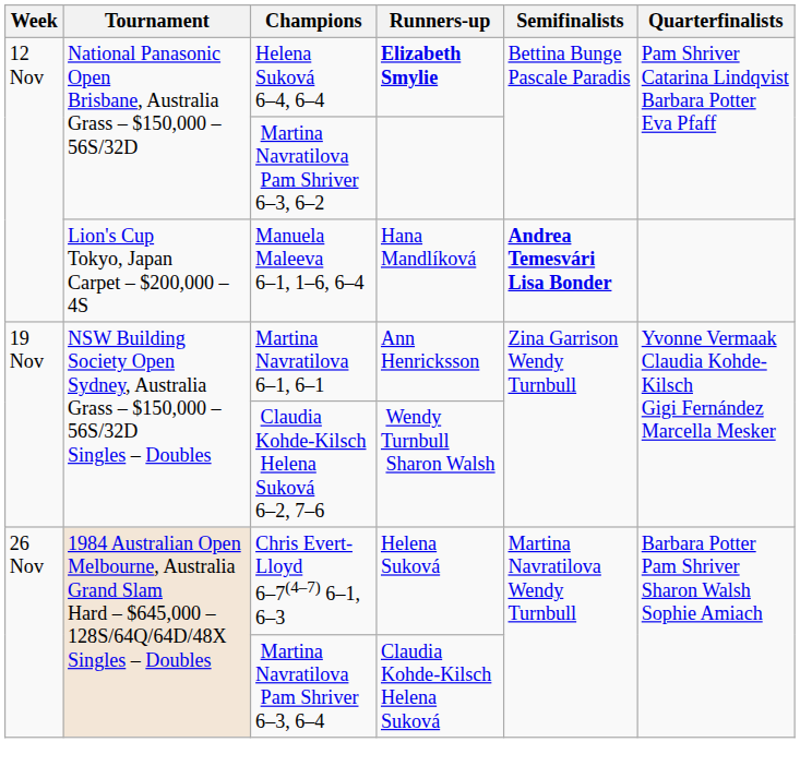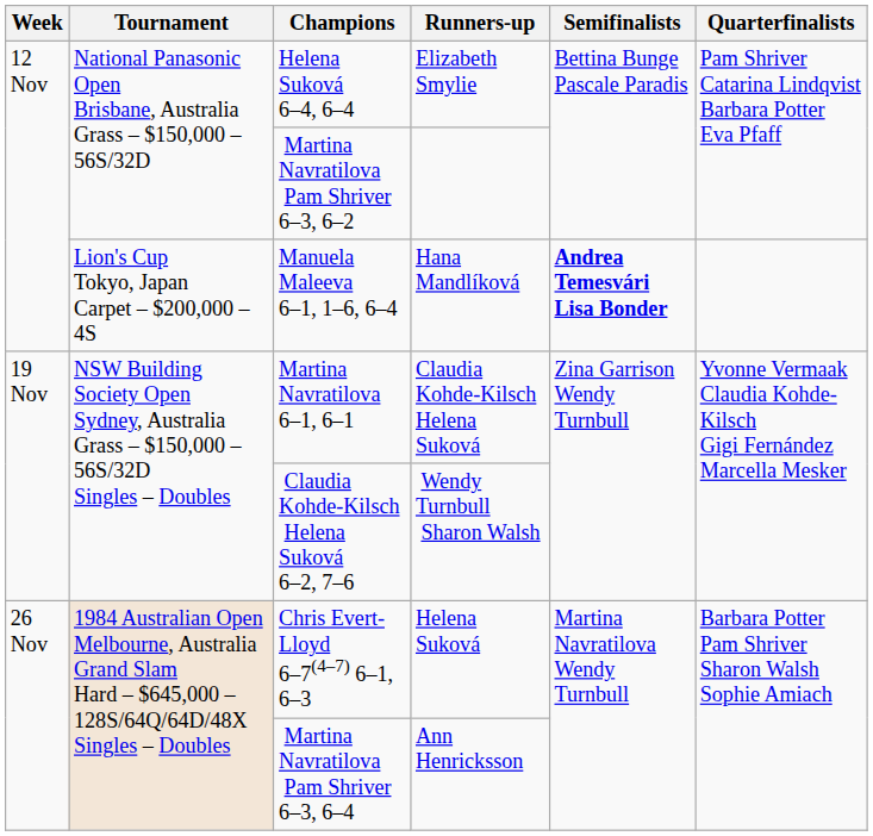Helena Suková 6–4, 6–4 | Runners-up: bold -> normal
Martina Navratilova 6–1, 6–1 | Runners-up: Ann Henricksson -> Claudia Kohde-Kilsch Helena Suková
Martina Navratilova Pam Shriver 6–3, 6–4 | Runners-up: Claudia Kohde-Kilsch Helena Suková -> Ann Henricksson
